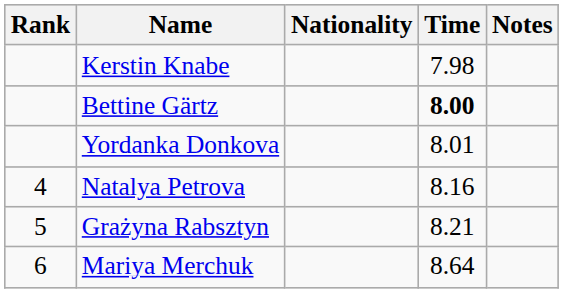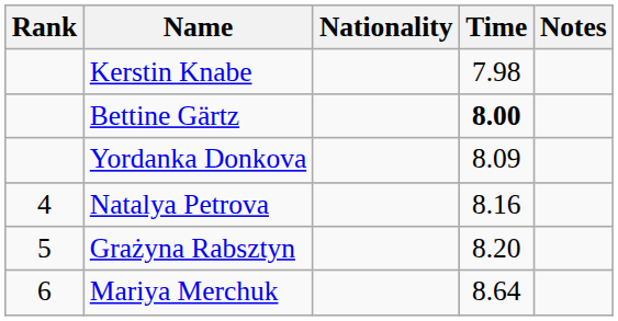Yordanka Donkova | Time: 8.01 -> 8.09
Grażyna Rabsztyn | Time: 8.21 -> 8.20
